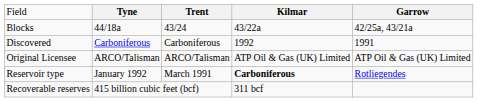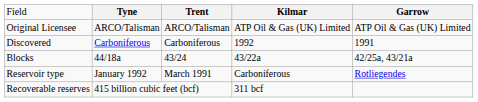rows swapped: Blocks <-> Original Licensee
Reservoir type | column 4: bold -> normal
